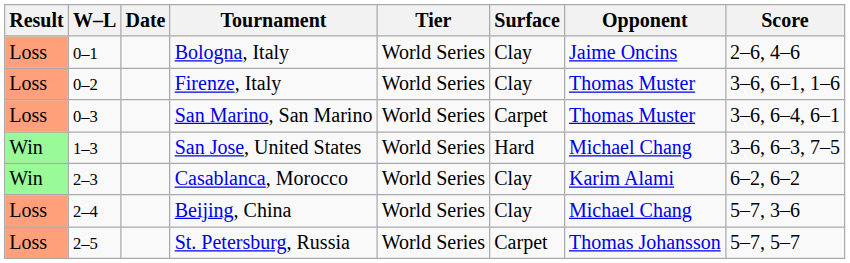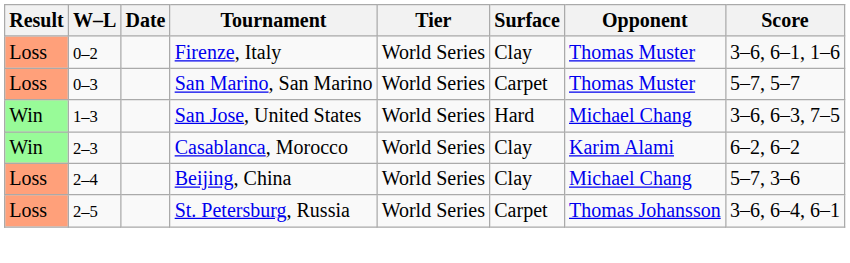- row: Loss | 0–1 | Bologna, Italy | World Series | Clay | Jaime Oncins | 2–6, 4–6
San Marino, San Marino | Score: 3–6, 6–4, 6–1 -> 5–7, 5–7
St. Petersburg, Russia | Score: 5–7, 5–7 -> 3–6, 6–4, 6–1
